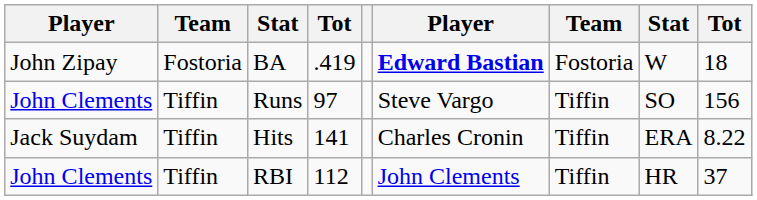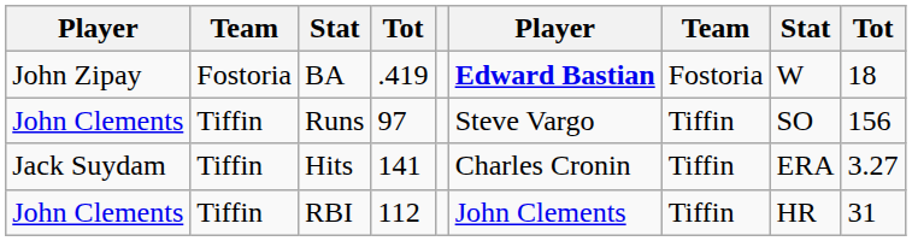Hits | column 9: 8.22 -> 3.27
RBI | column 9: 37 -> 31
